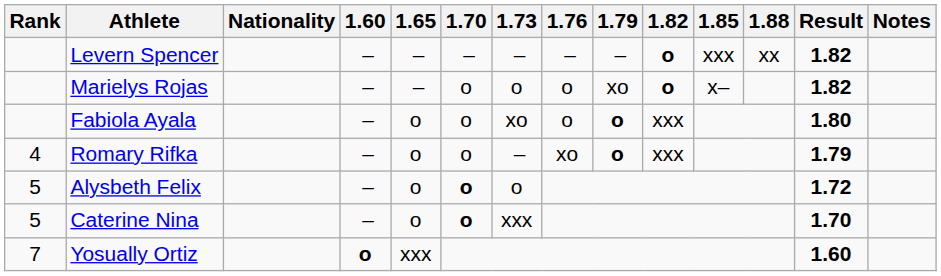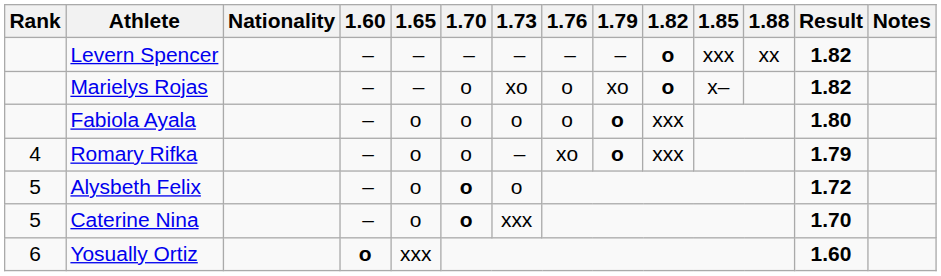Marielys Rojas | 1.73: o -> xo
Fabiola Ayala | 1.73: xo -> o
Yosually Ortiz | Rank: 7 -> 6
